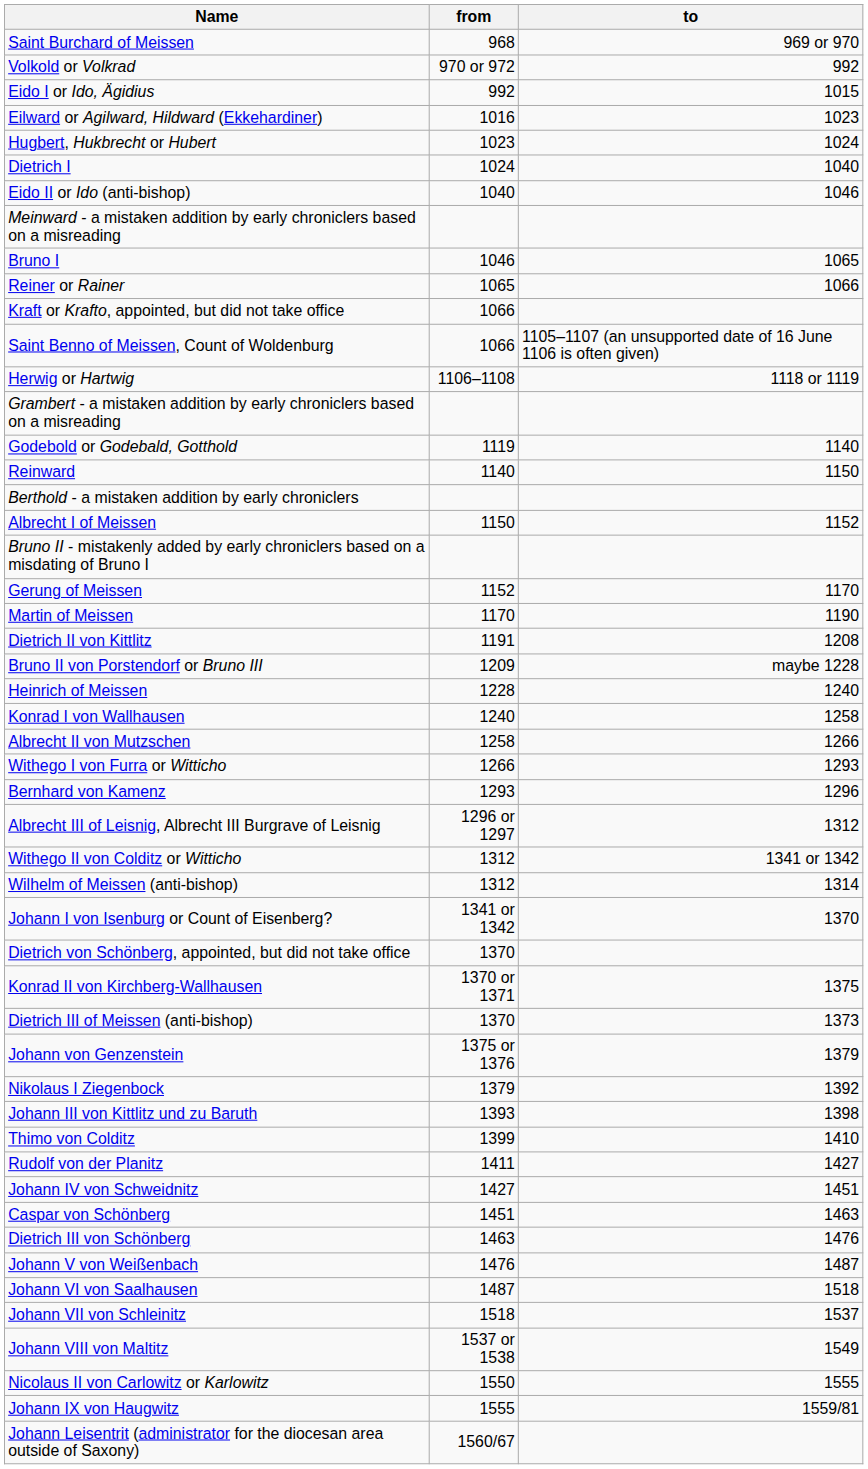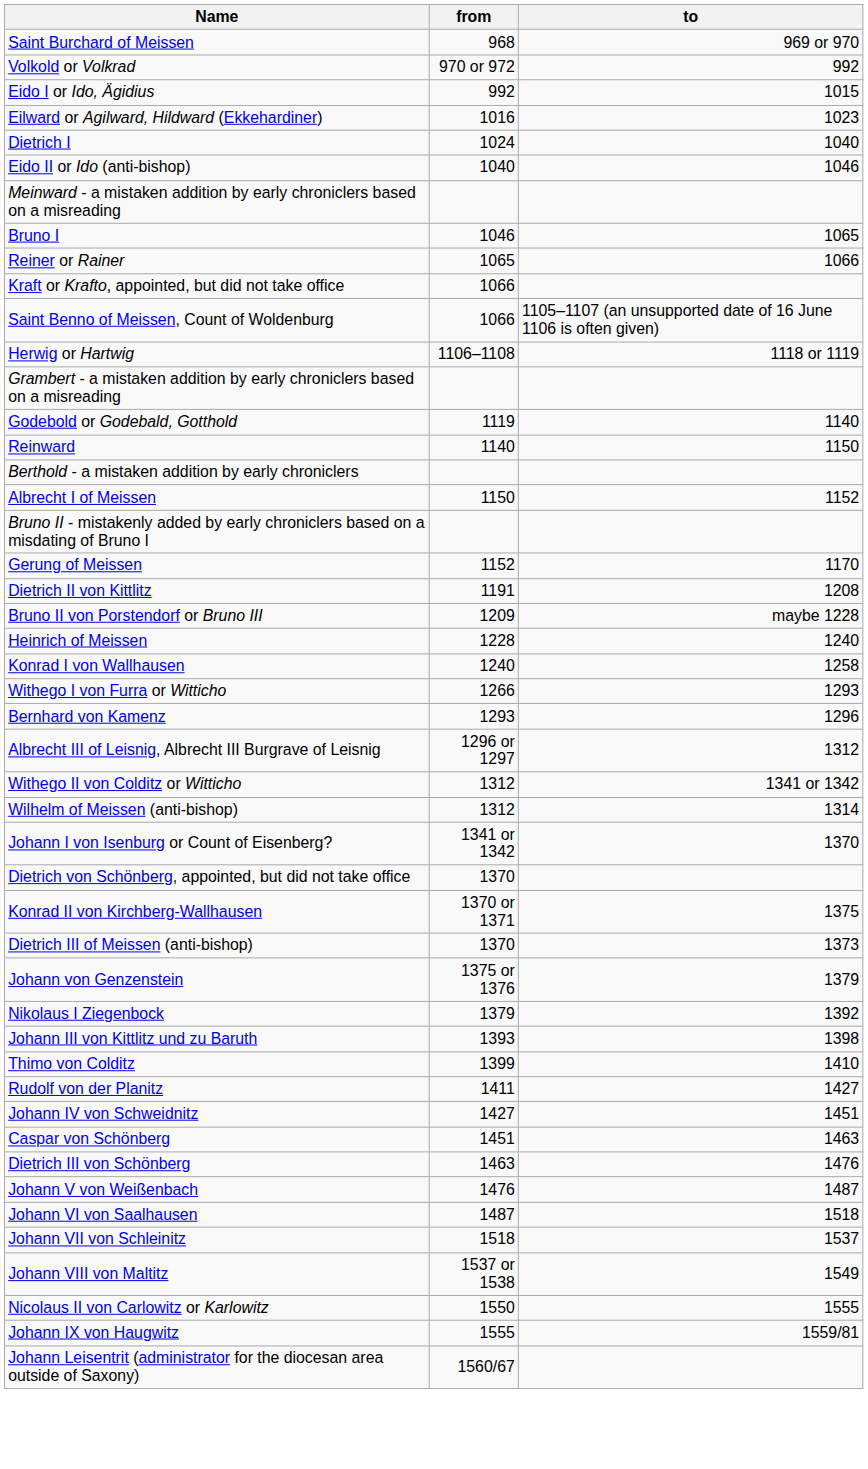- row: Hugbert, Hukbrecht or Hubert | 1023 | 1024
- row: Martin of Meissen | 1170 | 1190
- row: Albrecht II von Mutzschen | 1258 | 1266
